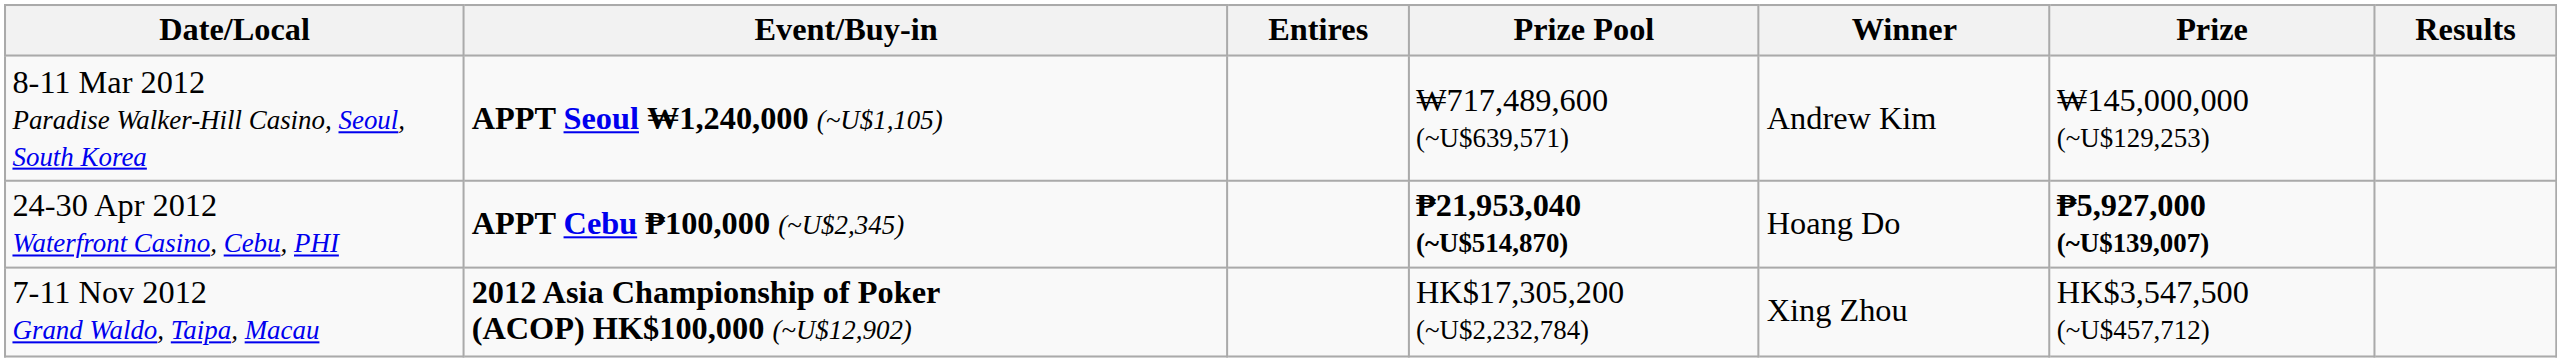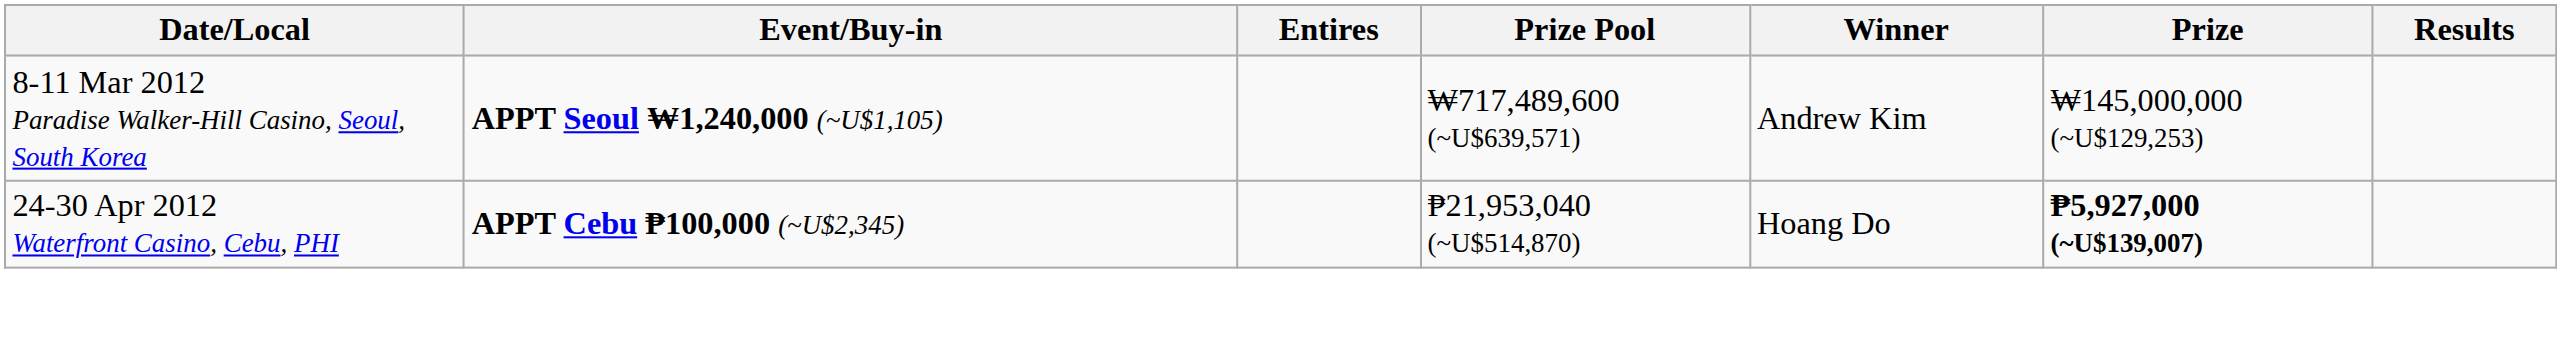24-30 Apr 2012 Waterfront Casino, Cebu, PHI | Prize Pool: bold -> normal
- row: 7-11 Nov 2012 Grand Waldo, Taipa, Macau | 2012 Asia Championship of Poker (ACOP) HK$100,000 (~U$12,902) | HK$17,305,200 (~U$2,232,784) | Xing Zhou | HK$3,547,500 (~U$457,712)
